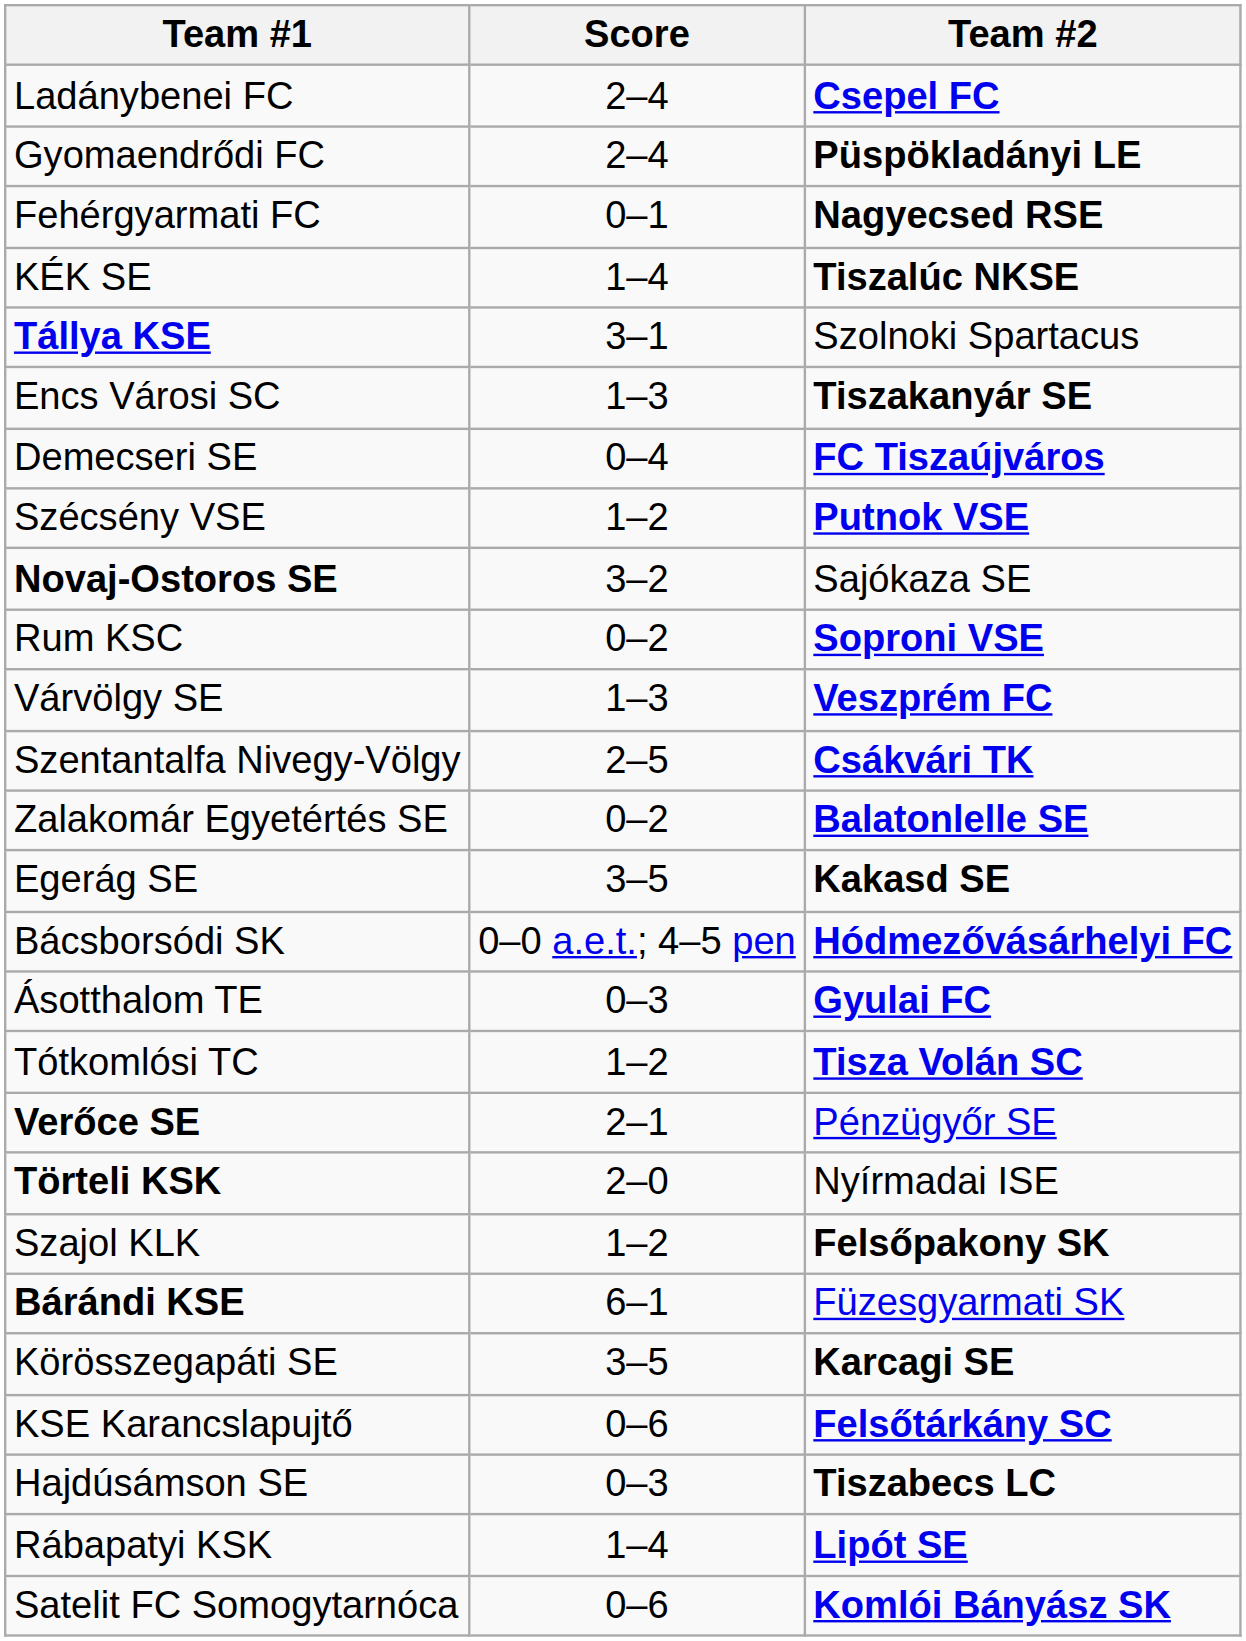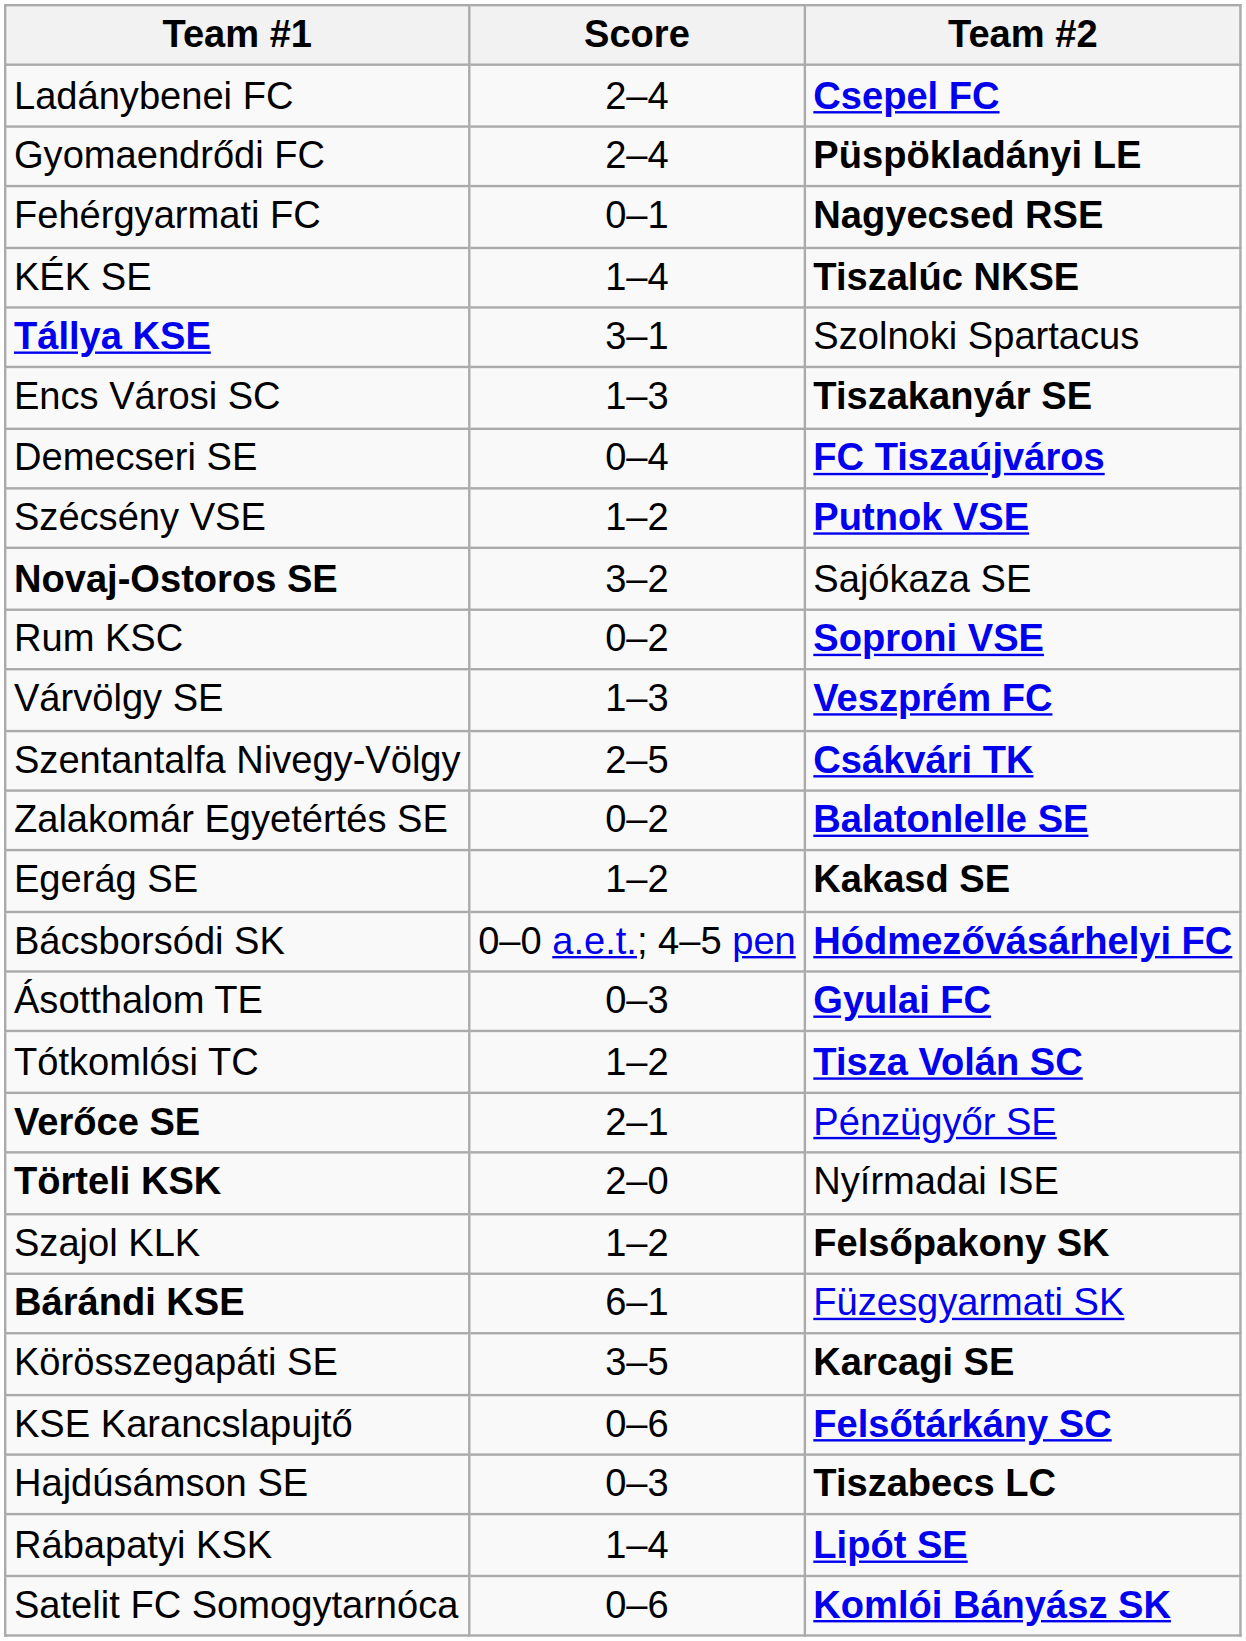Egerág SE | Score: 3–5 -> 1–2
